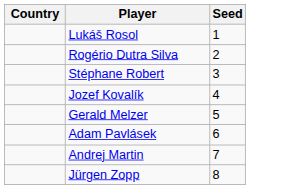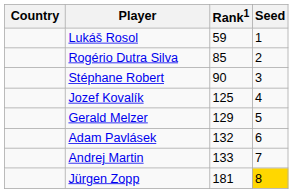+ column: Rank1 | 59 | 85 | 90 | 125 | 129 | 132 | 133 | 181
Jürgen Zopp | Seed: no background -> gold background
